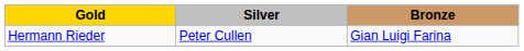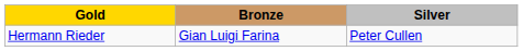columns swapped: Silver <-> Bronze
